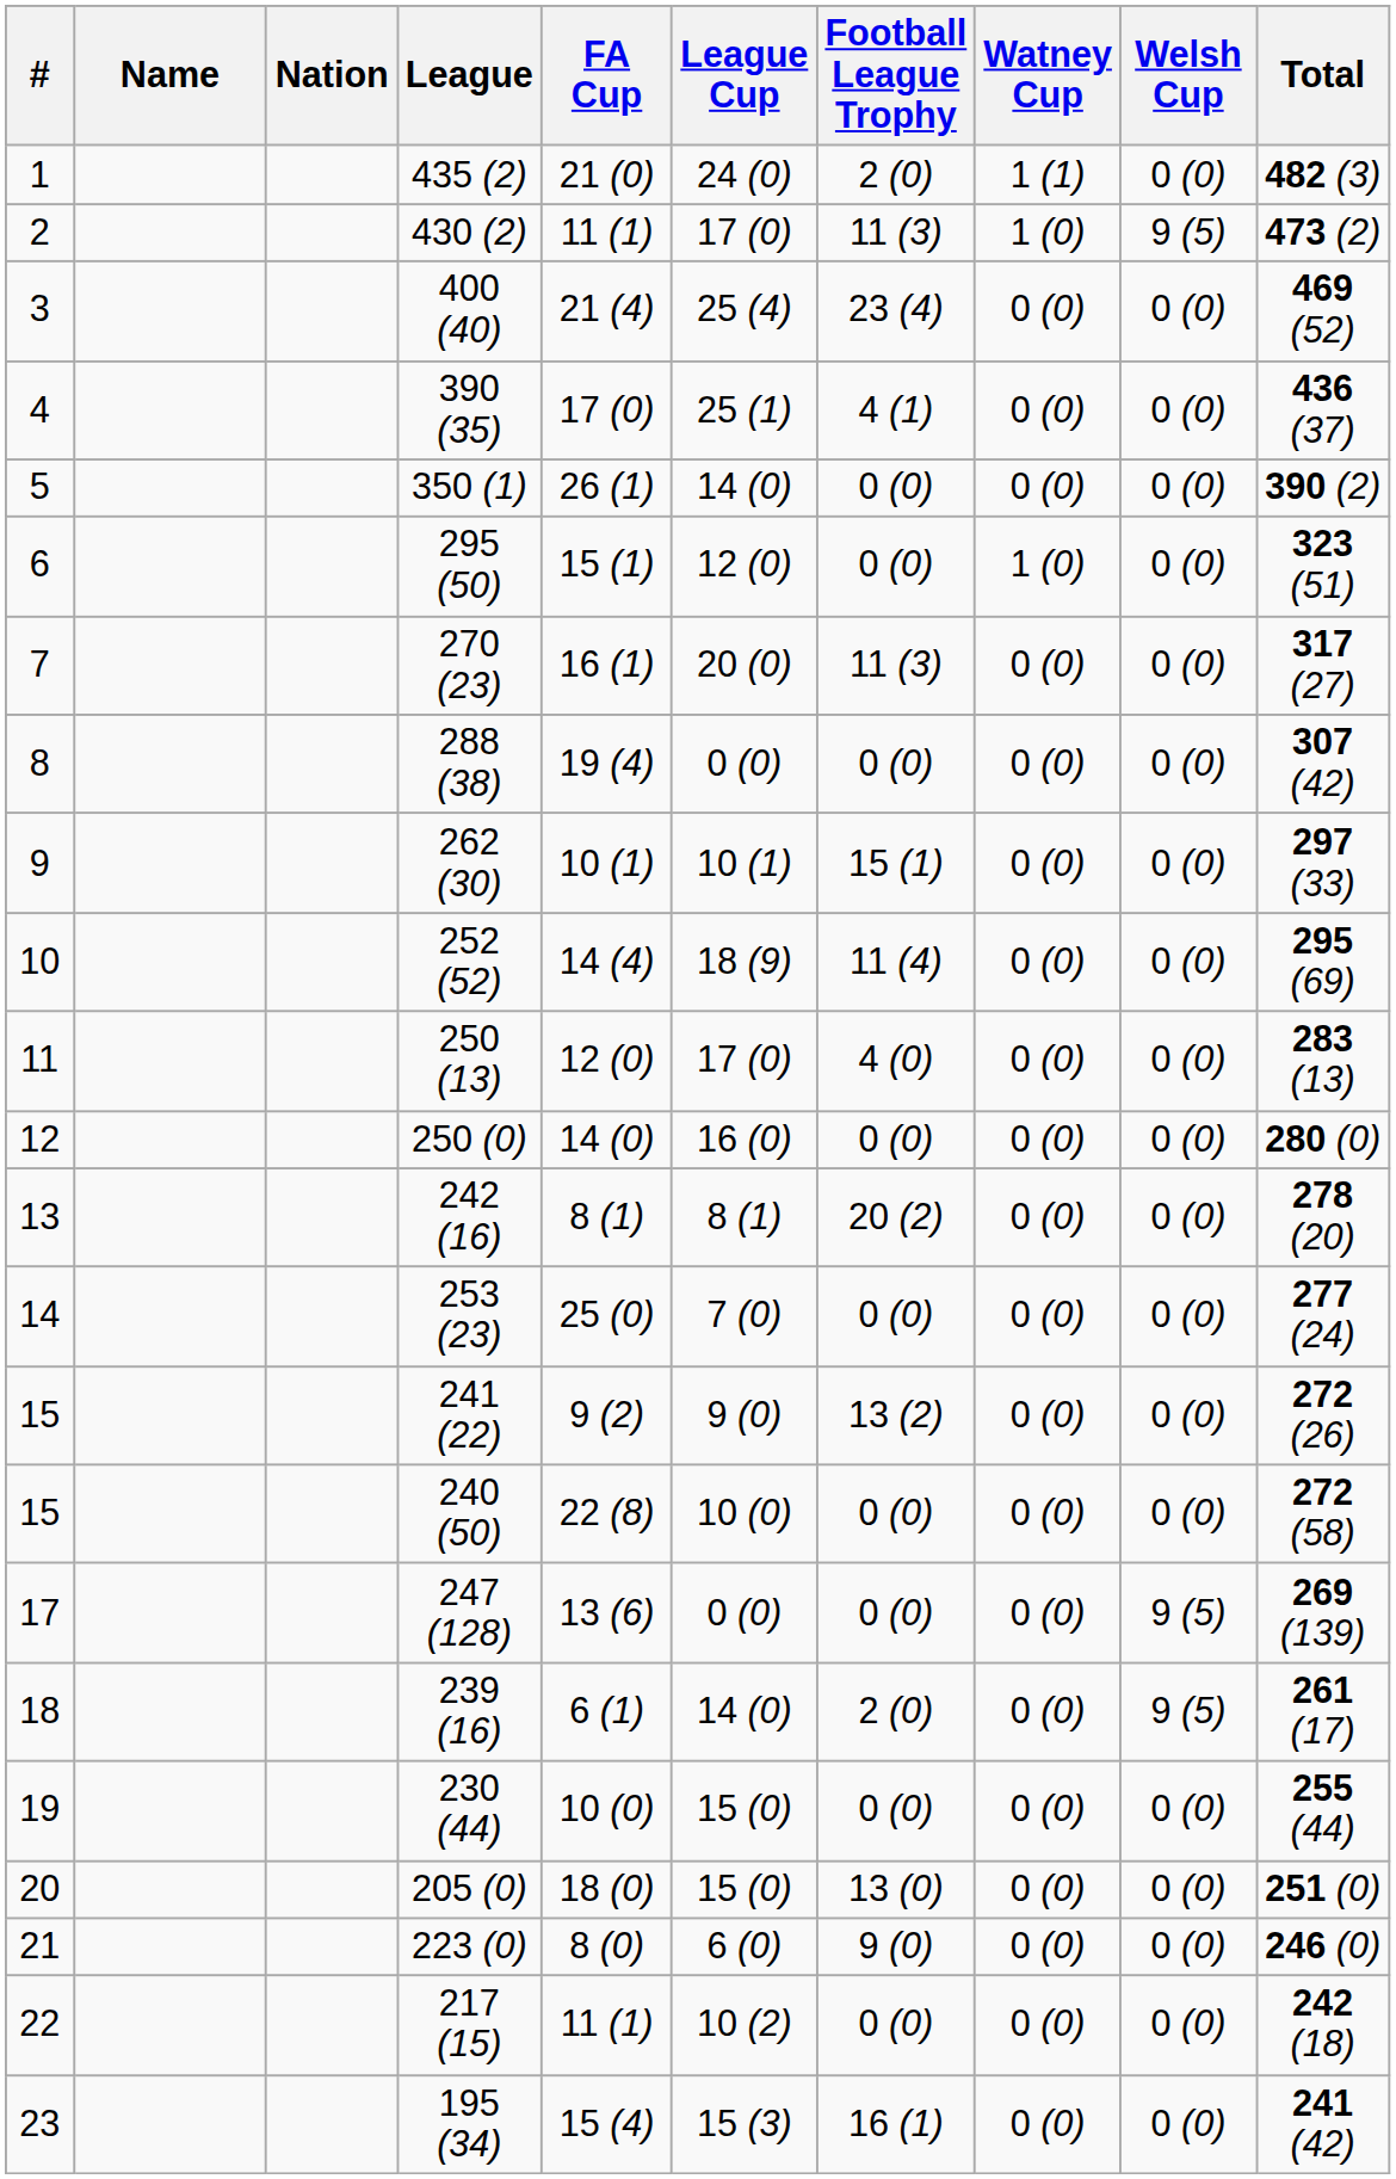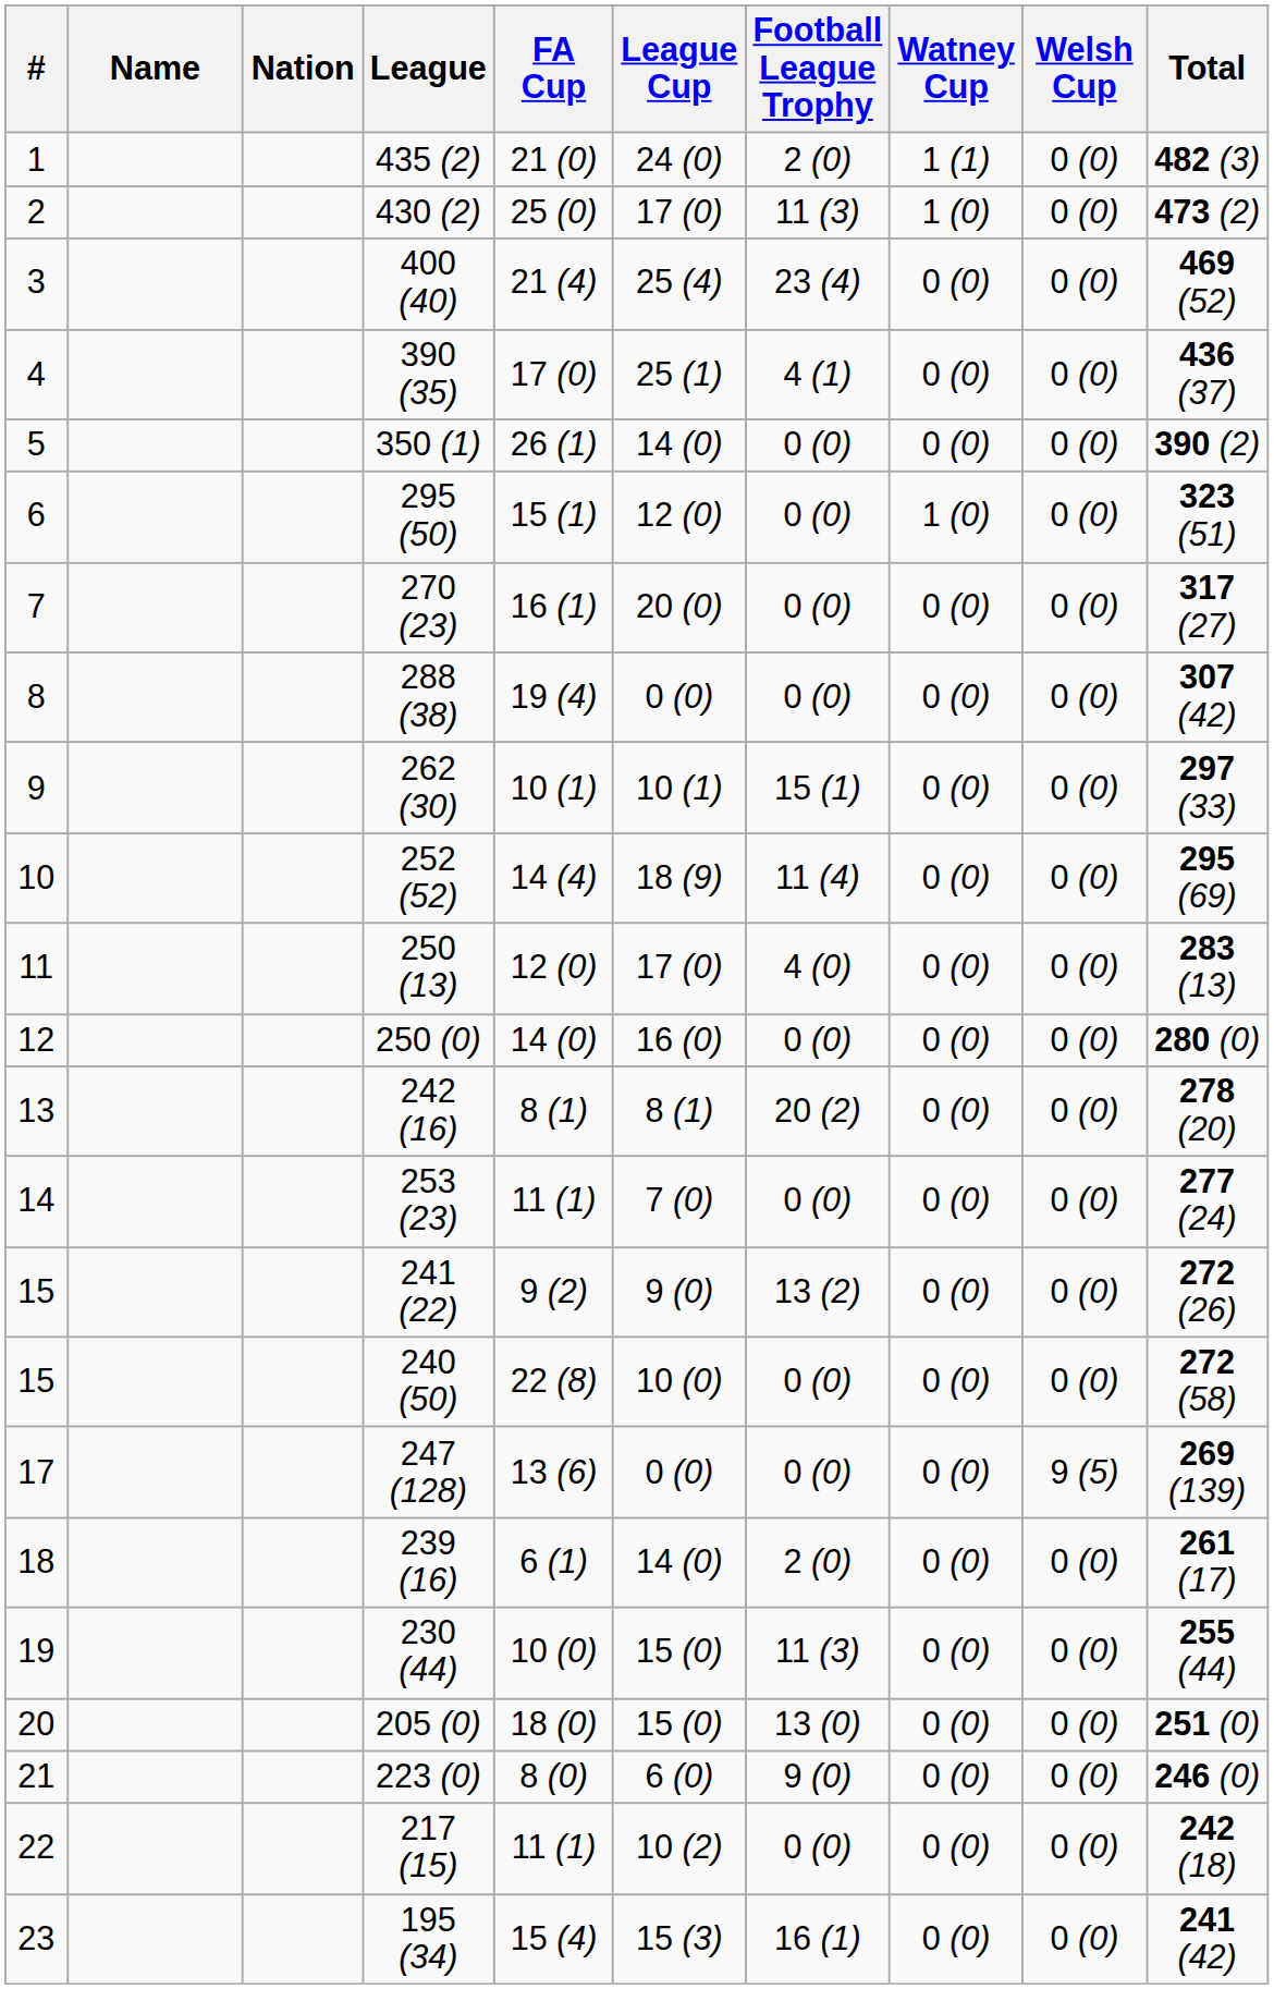430 (2) | FA Cup: 11 (1) -> 25 (0)
430 (2) | Welsh Cup: 9 (5) -> 0 (0)
270 (23) | Football League Trophy: 11 (3) -> 0 (0)
253 (23) | FA Cup: 25 (0) -> 11 (1)
239 (16) | Welsh Cup: 9 (5) -> 0 (0)
230 (44) | Football League Trophy: 0 (0) -> 11 (3)
